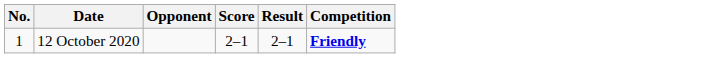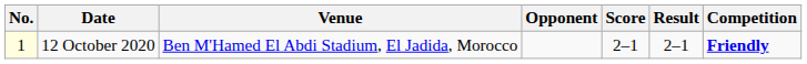+ column: Venue | Ben M'Hamed El Abdi Stadium, El Jadida, Morocco
12 October 2020 | No.: no background -> lightyellow background
